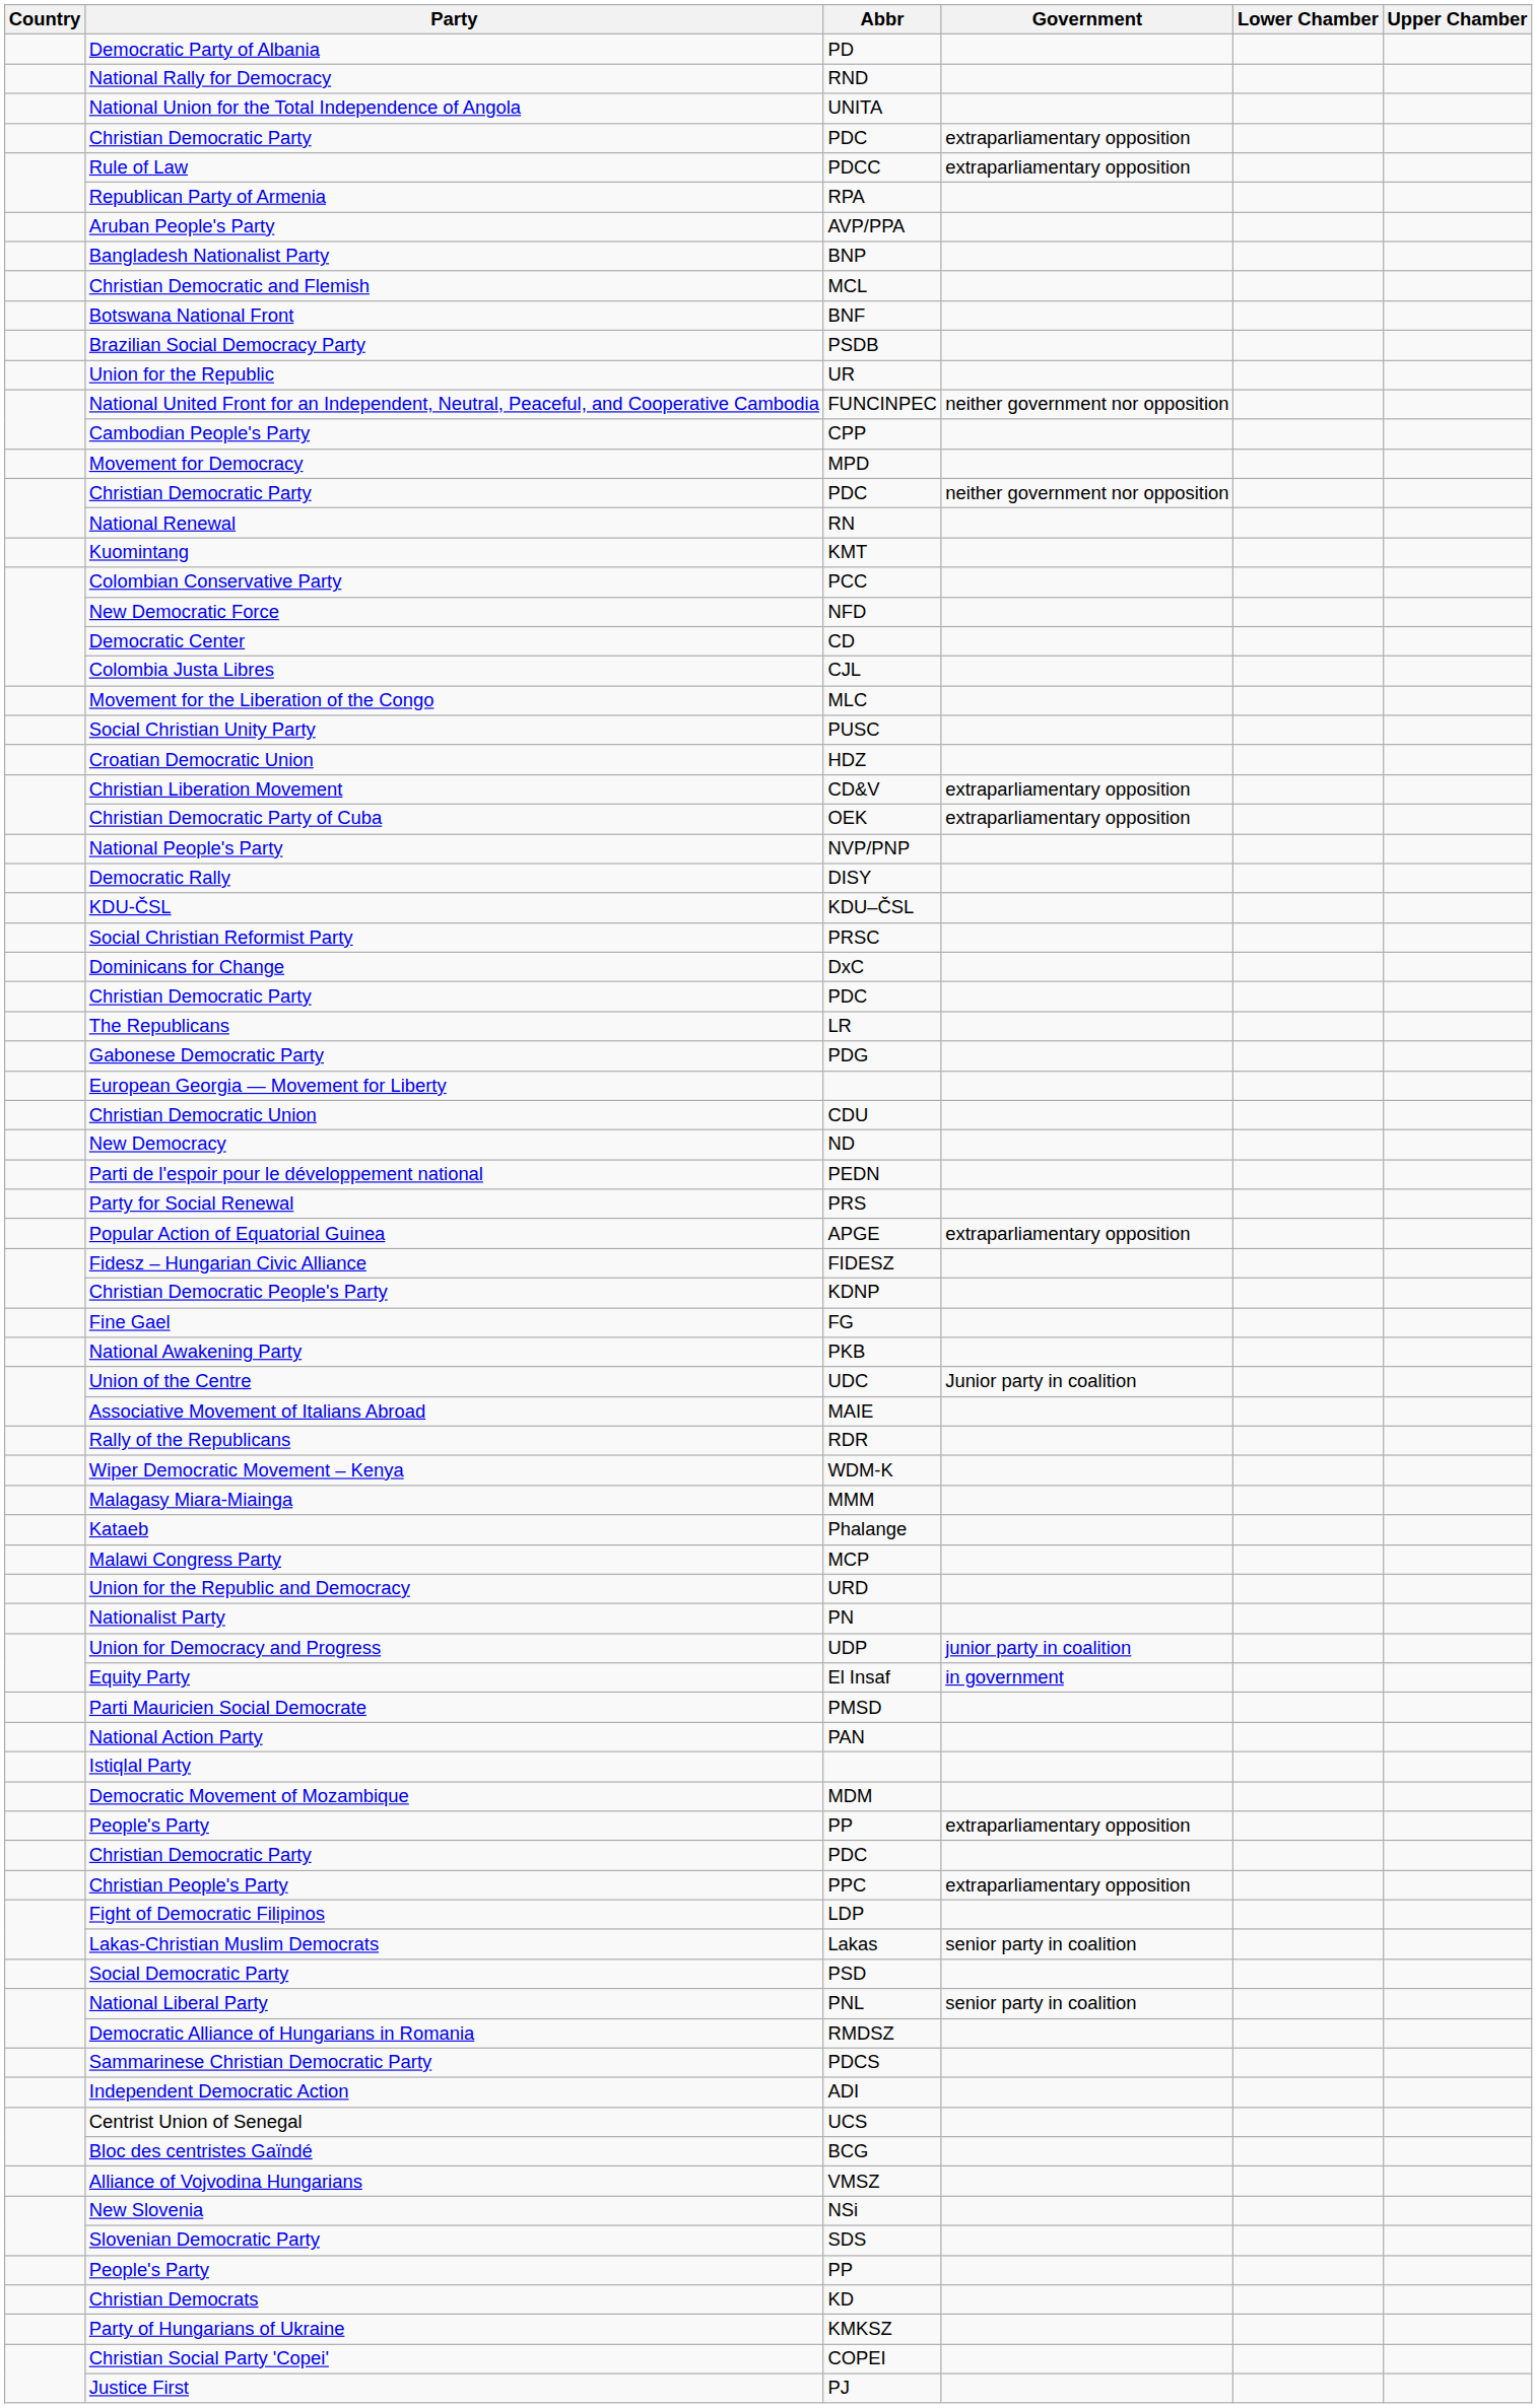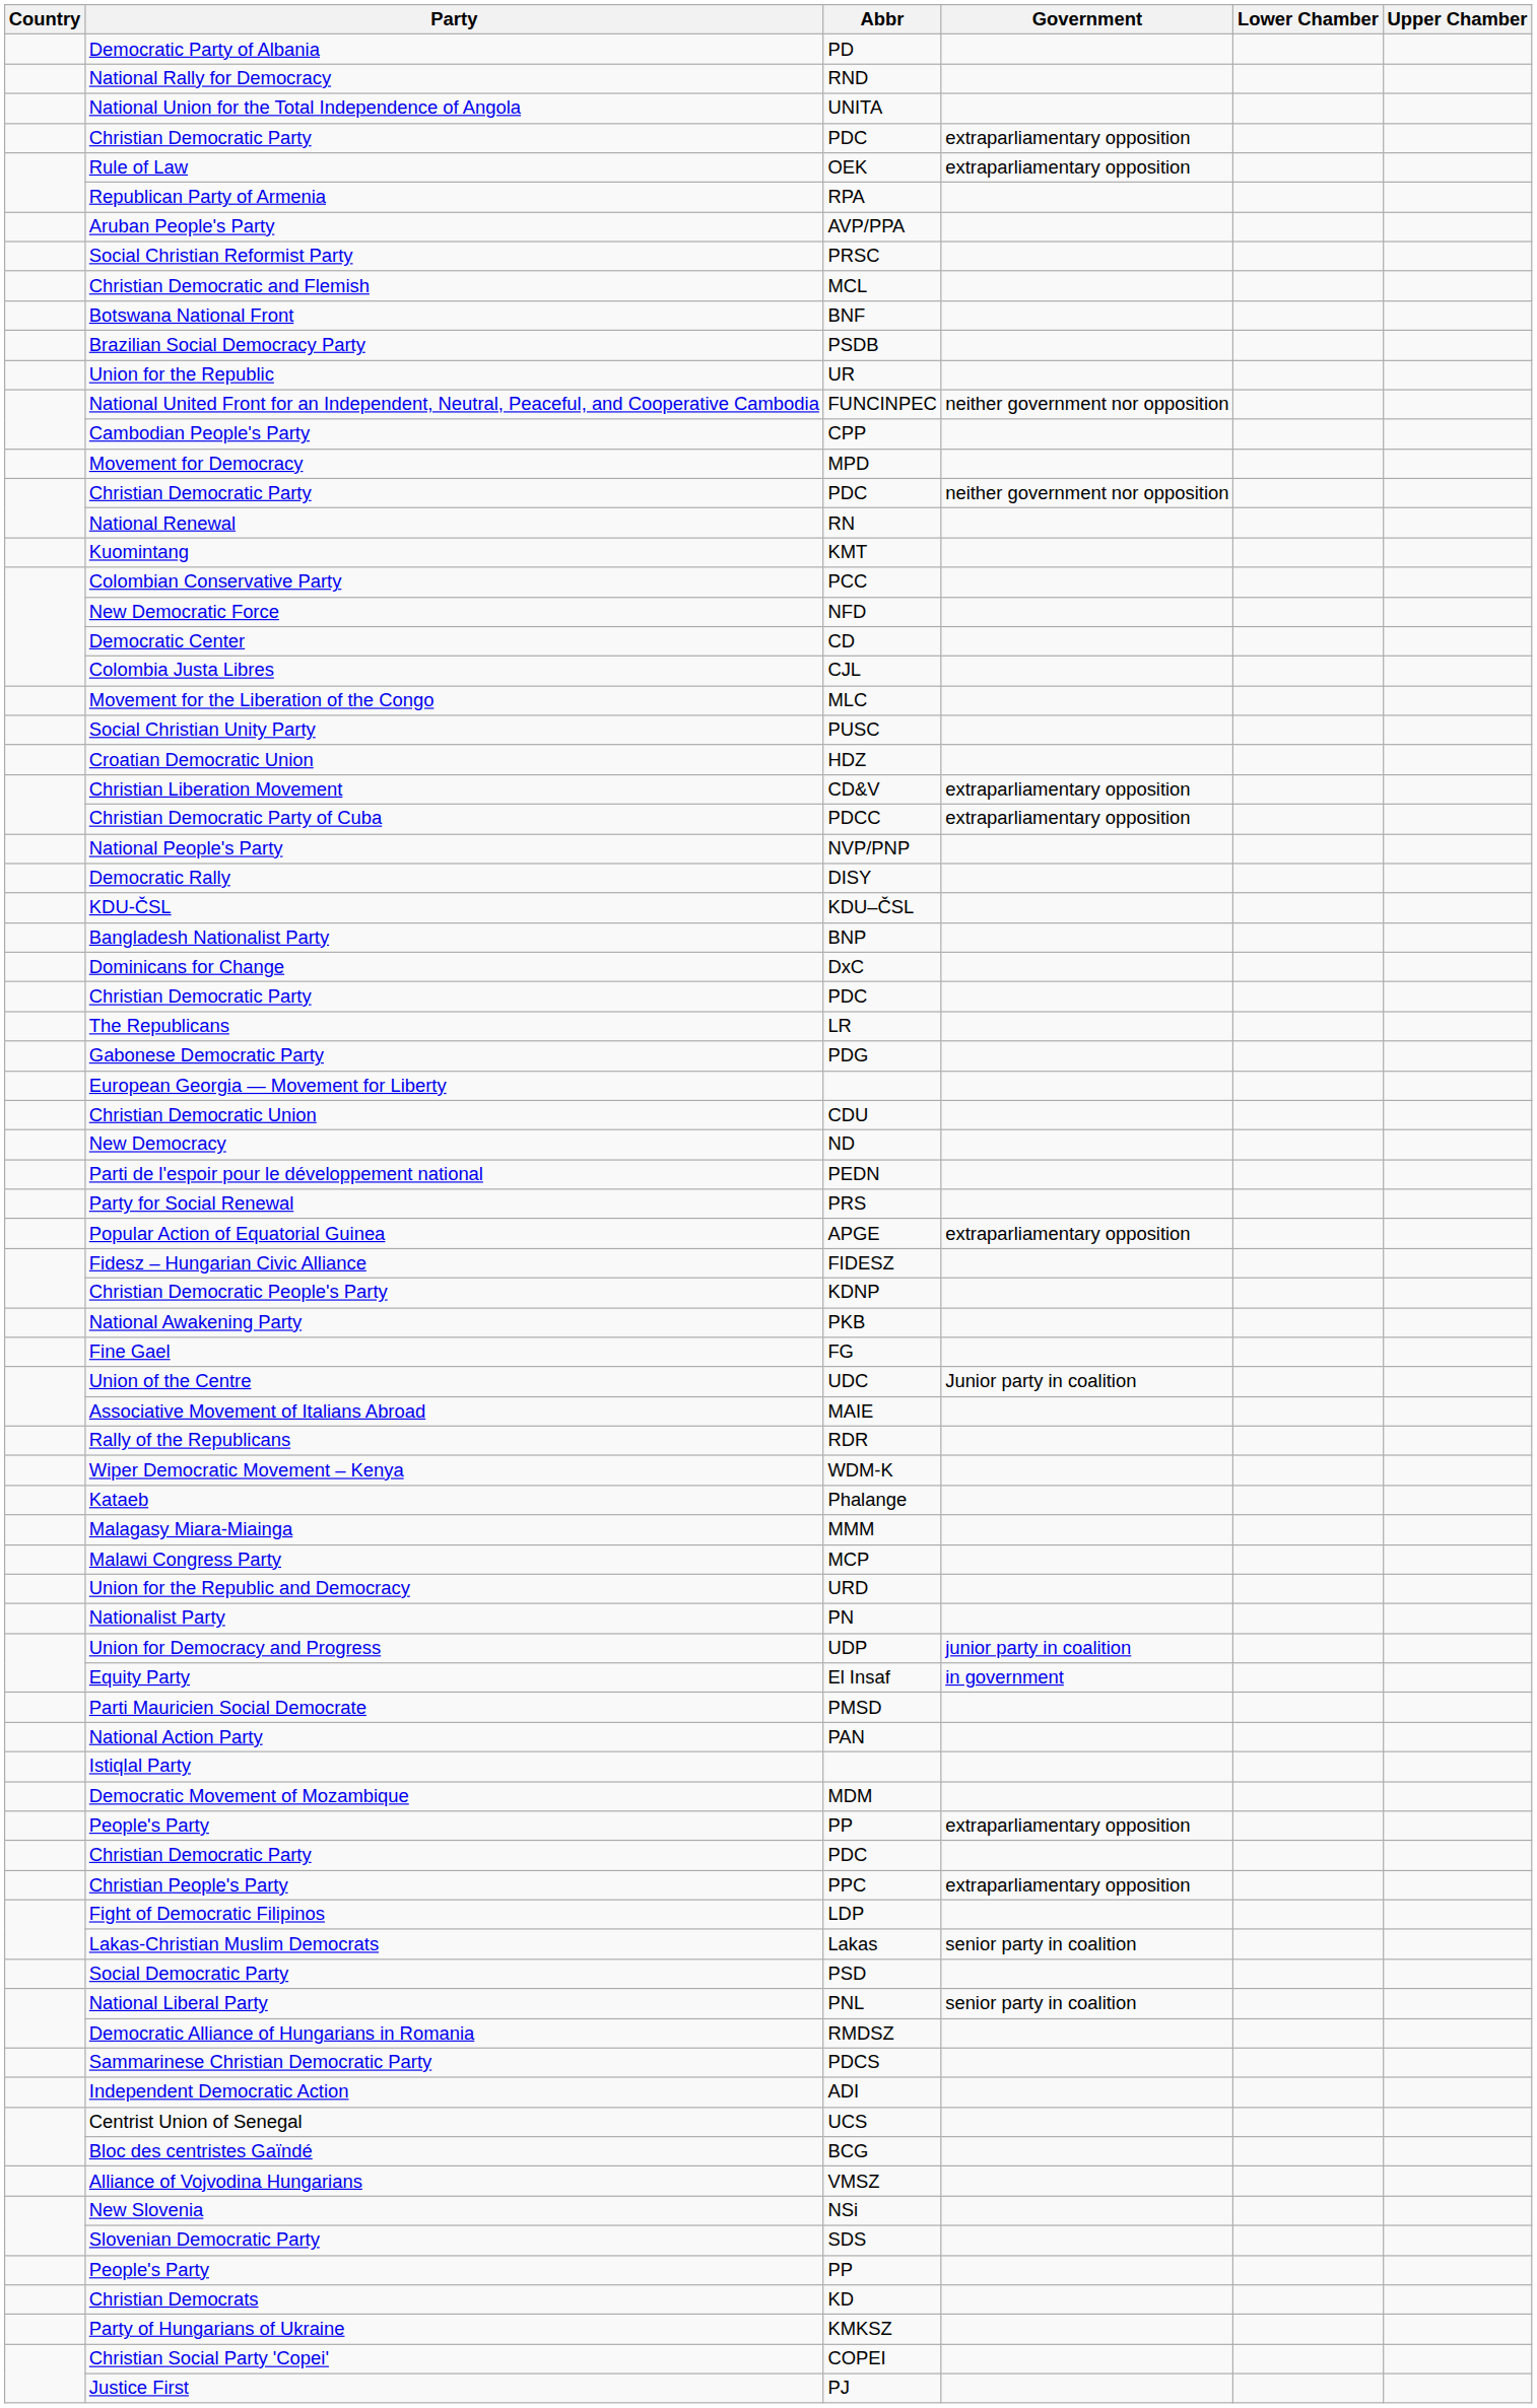Rule of Law | Abbr: PDCC -> OEK
rows swapped: Bangladesh Nationalist Party <-> Social Christian Reformist Party
Christian Democratic Party of Cuba | Abbr: OEK -> PDCC
rows swapped: National Awakening Party <-> Fine Gael
rows swapped: Kataeb <-> Malagasy Miara-Miainga
